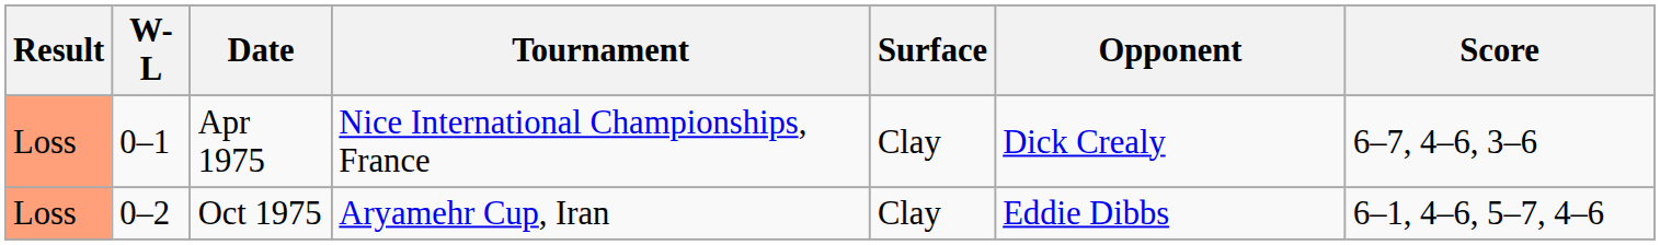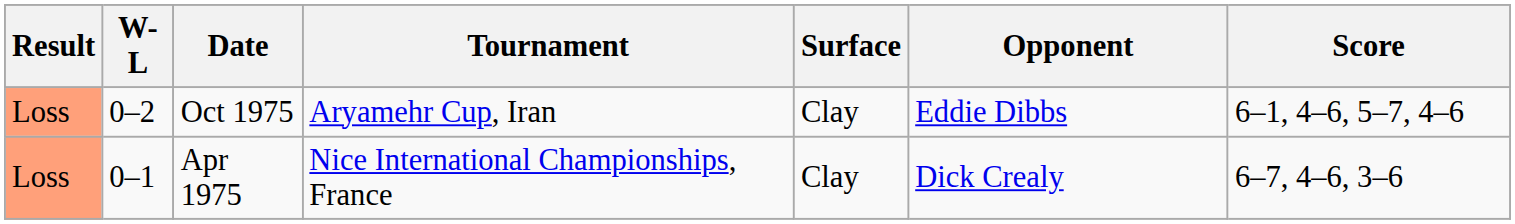rows swapped: Apr 1975 <-> Oct 1975
